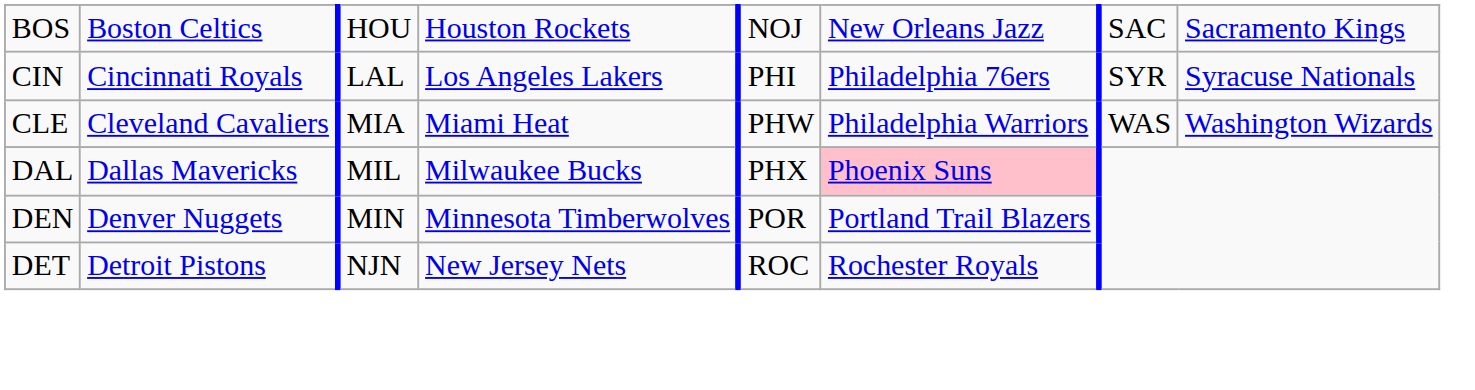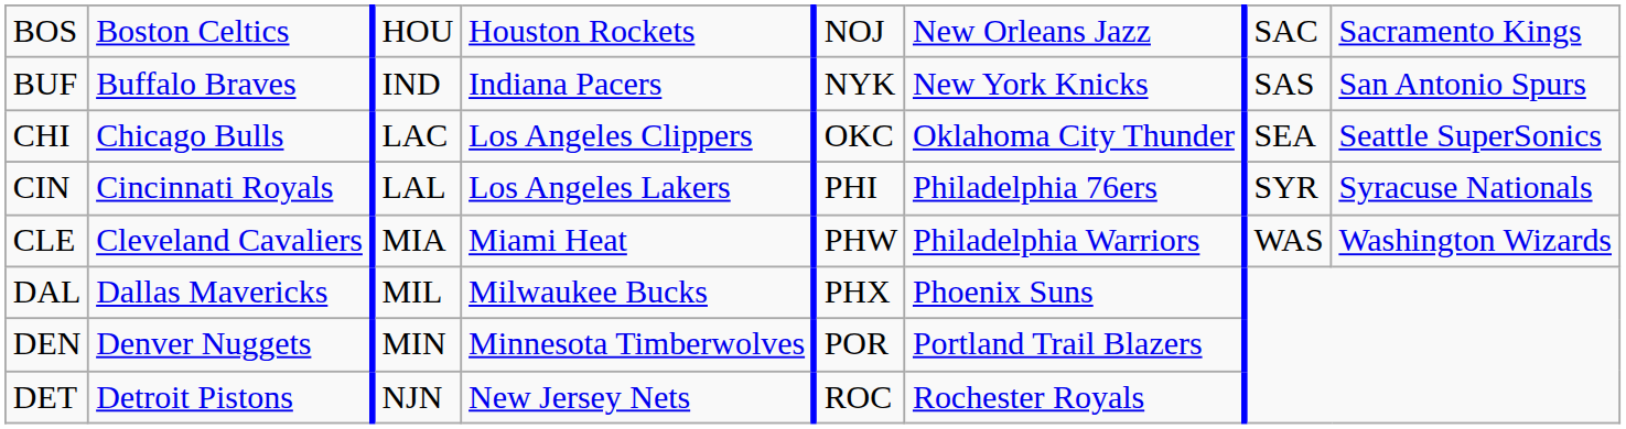+ row: BUF | Buffalo Braves | IND | Indiana Pacers | NYK | New York Knicks | SAS | San Antonio Spurs
+ row: CHI | Chicago Bulls | LAC | Los Angeles Clippers | OKC | Oklahoma City Thunder | SEA | Seattle SuperSonics
DAL | column 6: pink background -> no background
